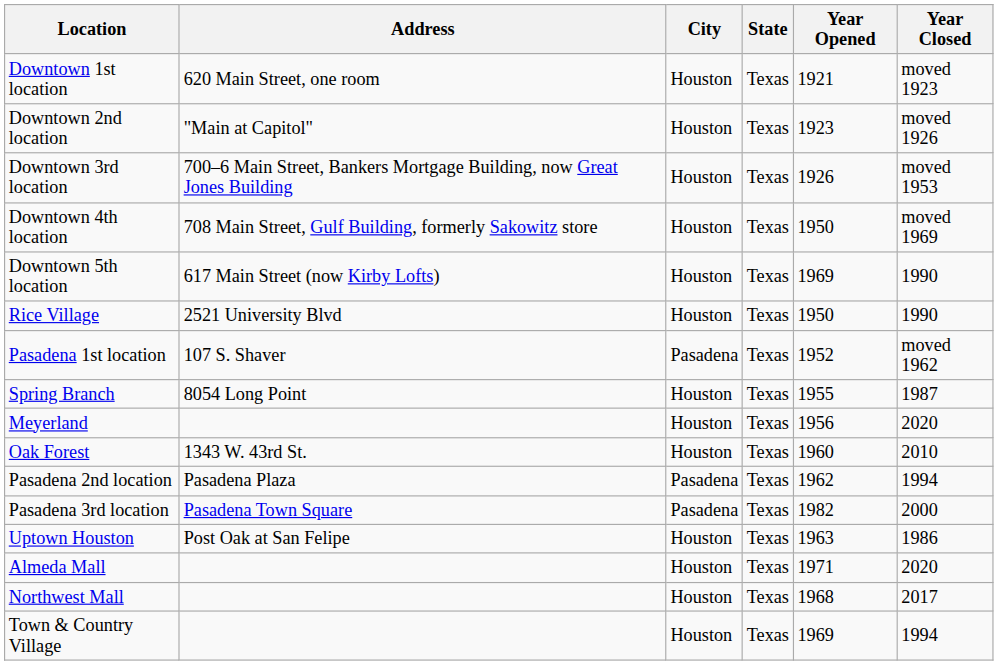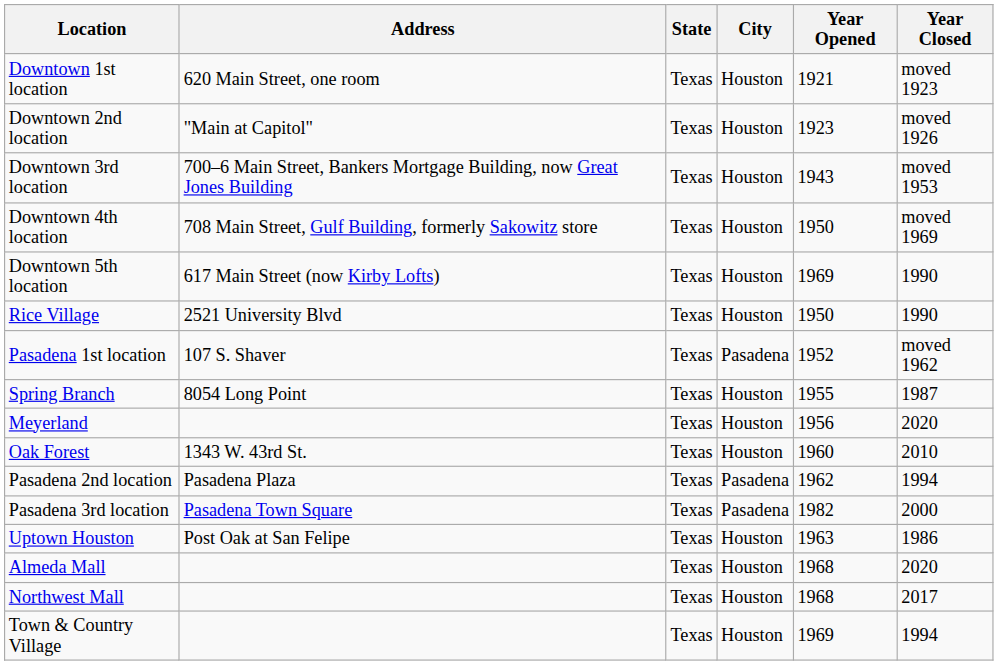columns swapped: City <-> State
Downtown 3rd location | Year Opened: 1926 -> 1943
Almeda Mall | Year Opened: 1971 -> 1968
